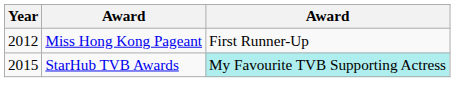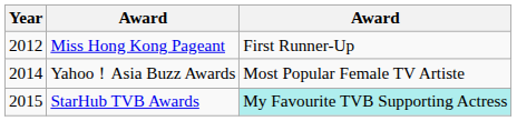+ row: 2014 | Yahoo！Asia Buzz Awards | Most Popular Female TV Artiste
